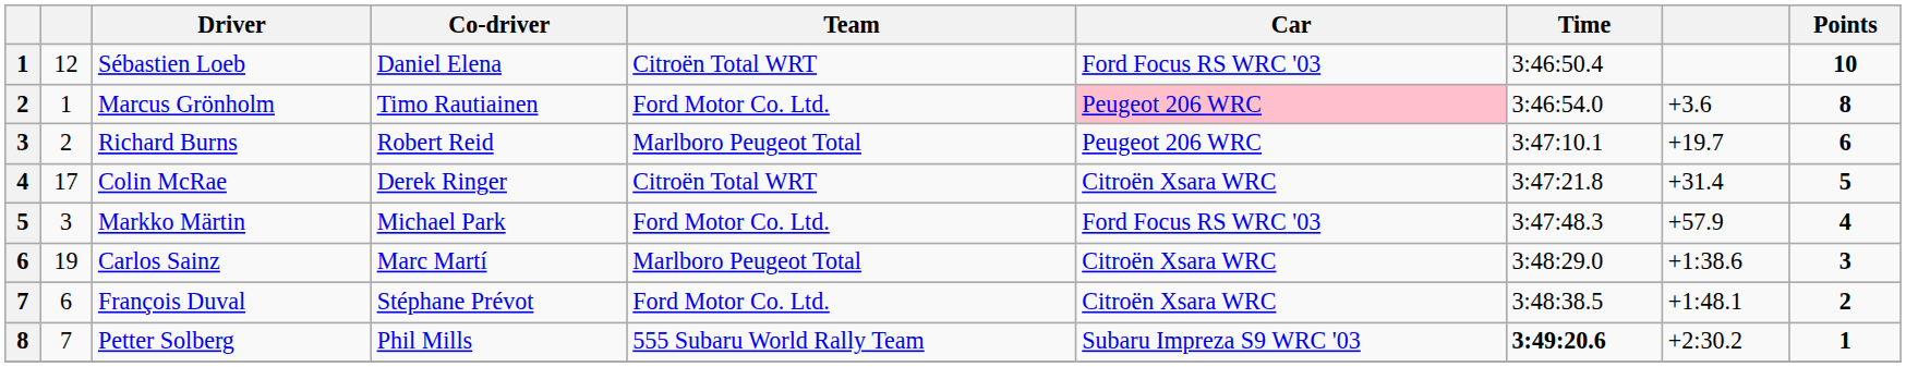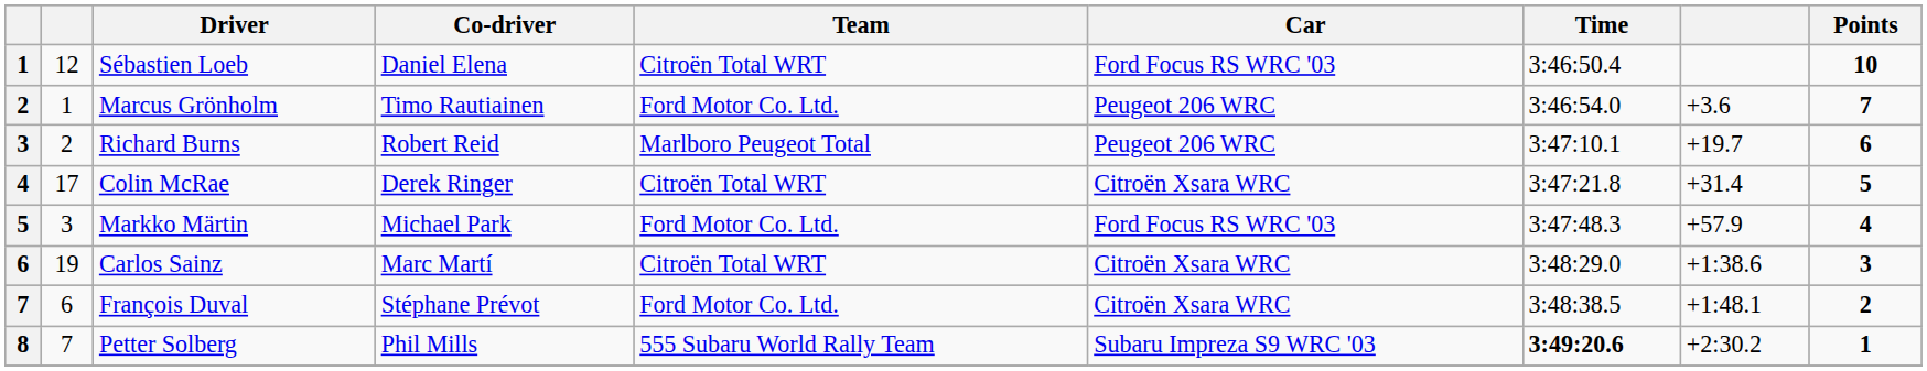Marcus Grönholm | Car: pink background -> no background
Marcus Grönholm | Points: 8 -> 7
Carlos Sainz | Team: Marlboro Peugeot Total -> Citroën Total WRT
